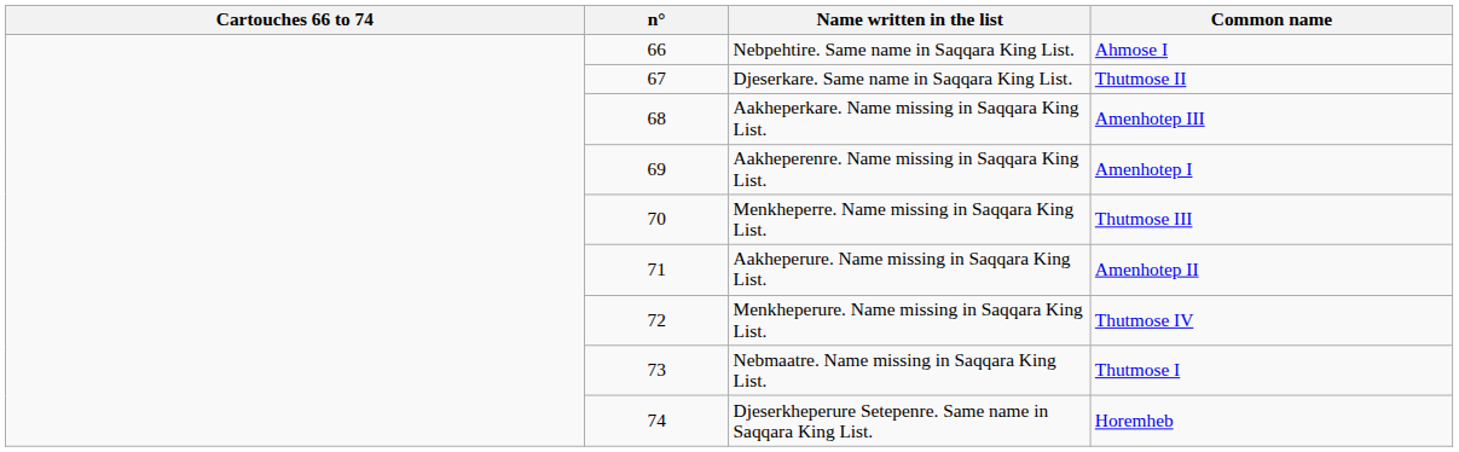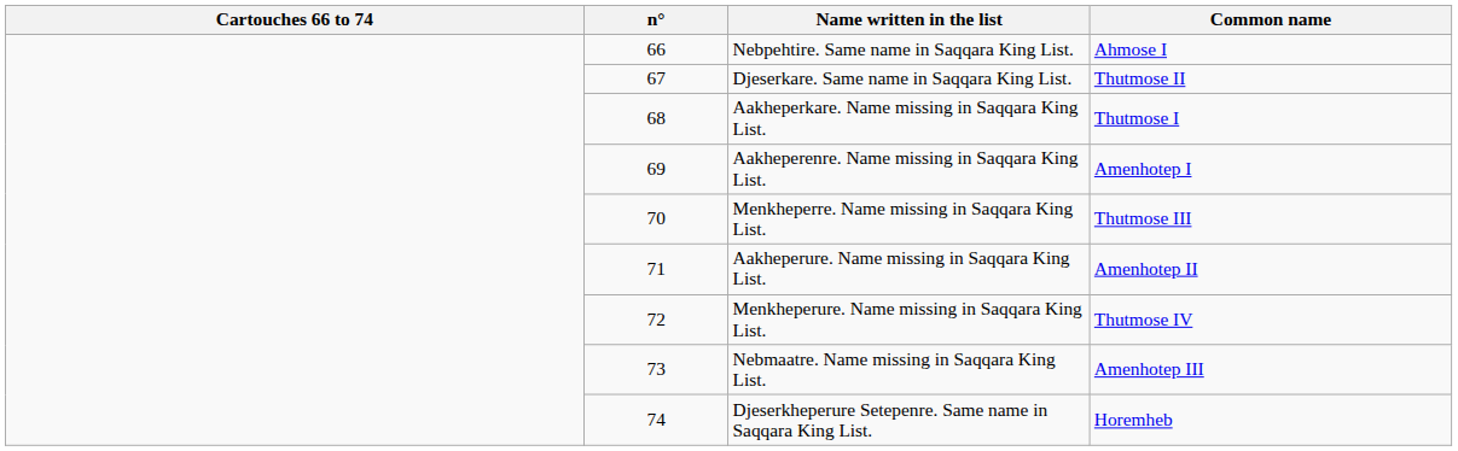Aakheperkare. Name missing in Saqqara King List. | Common name: Amenhotep III -> Thutmose I
Nebmaatre. Name missing in Saqqara King List. | Common name: Thutmose I -> Amenhotep III
